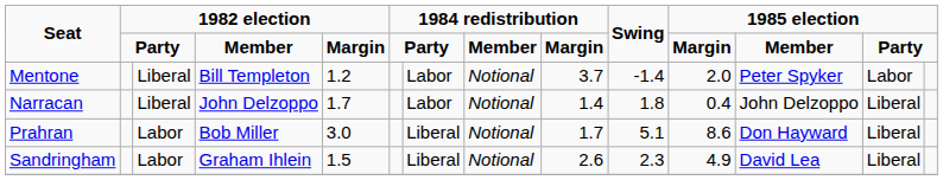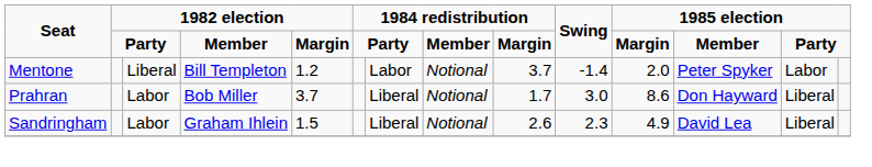- row: Narracan | Liberal | John Delzoppo | 1.7 | Labor | Notional | 1.4 | 1.8 | 0.4 | John Delzoppo | Liberal
Prahran | column 5: 3.0 -> 3.7
Prahran | Swing: 5.1 -> 3.0
